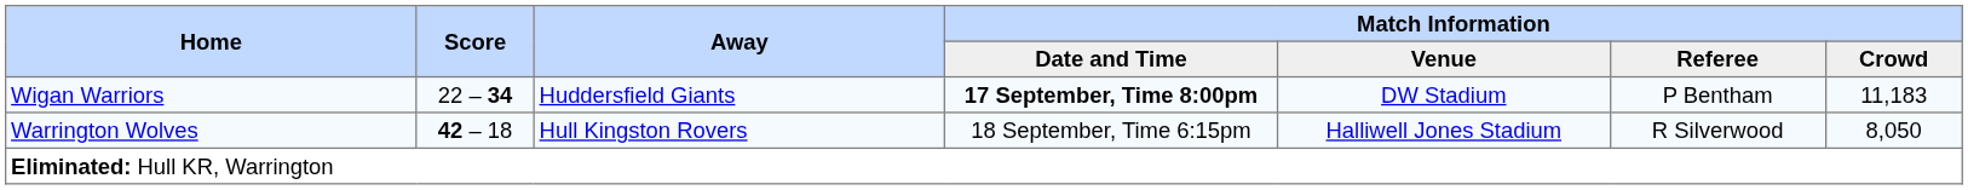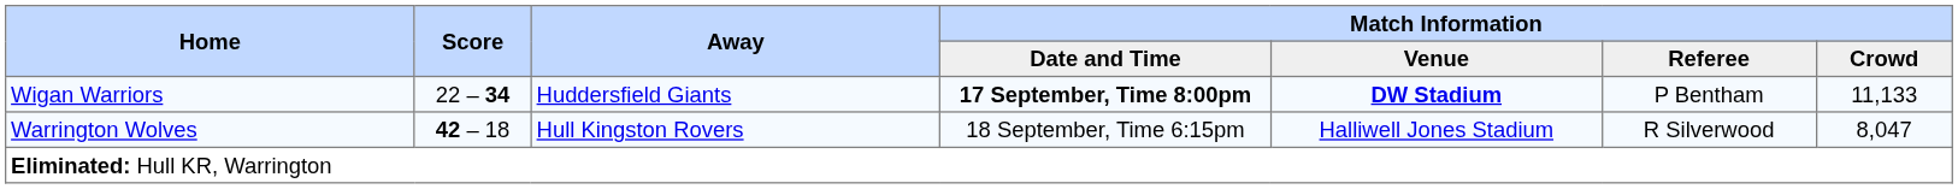Wigan Warriors | Match Information / Venue: normal -> bold
Wigan Warriors | Match Information / Crowd: 11,183 -> 11,133
Warrington Wolves | Match Information / Crowd: 8,050 -> 8,047
